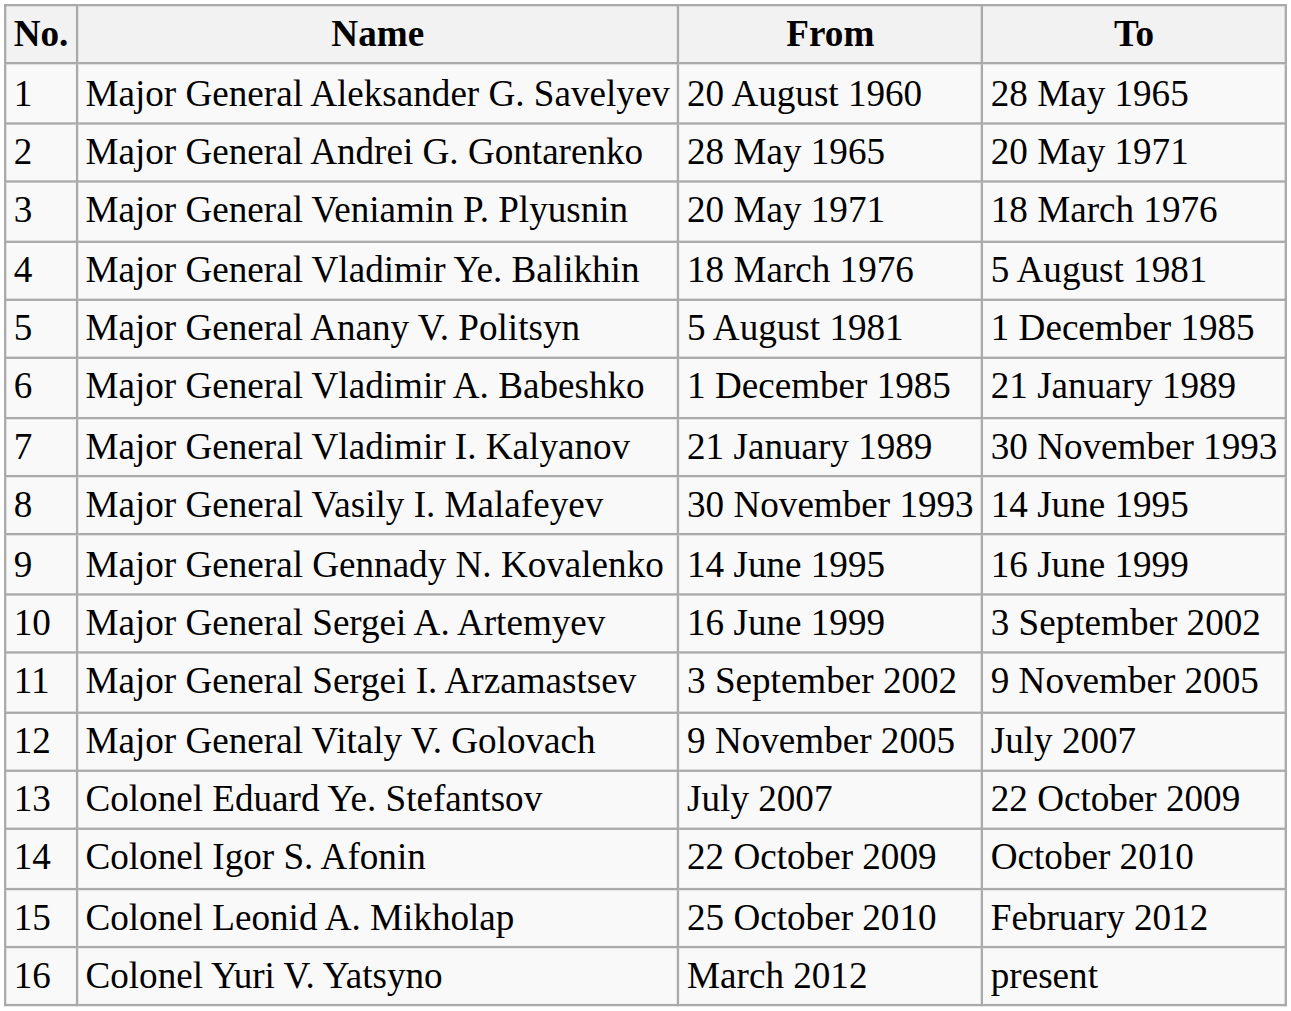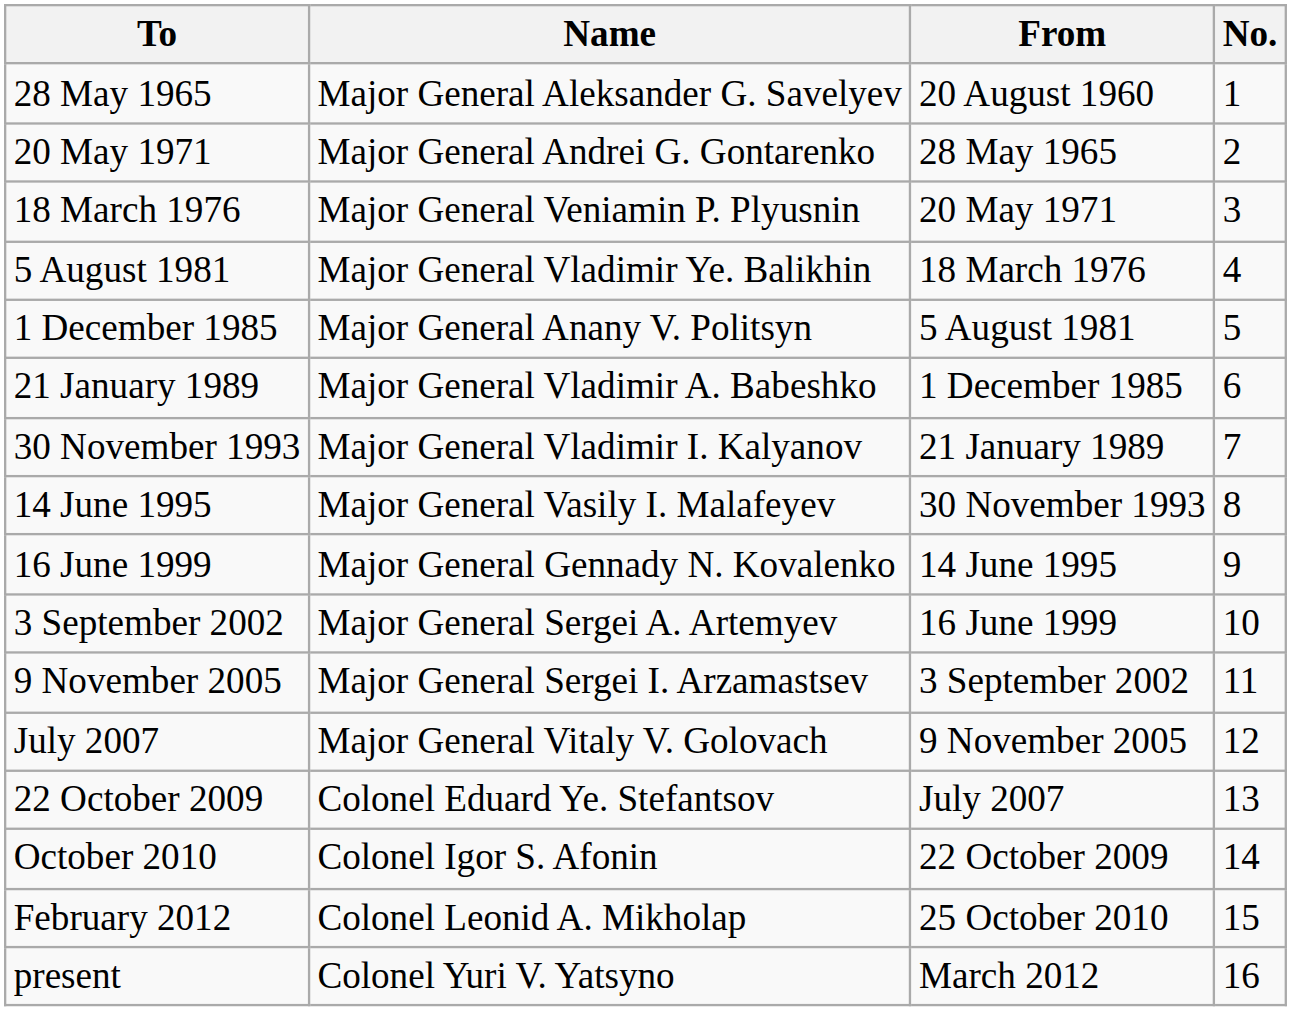columns swapped: No. <-> To
